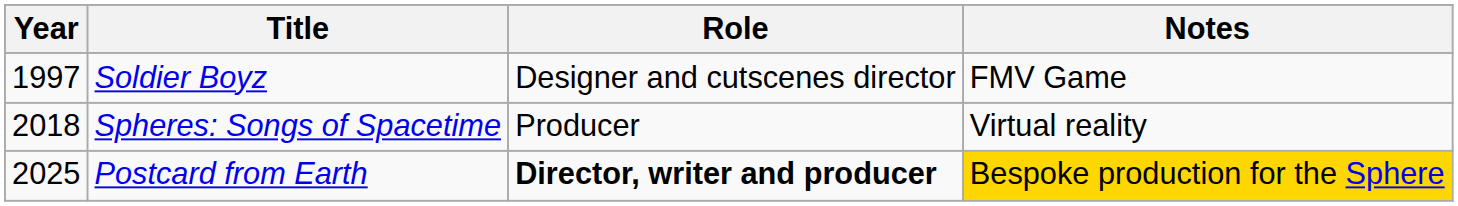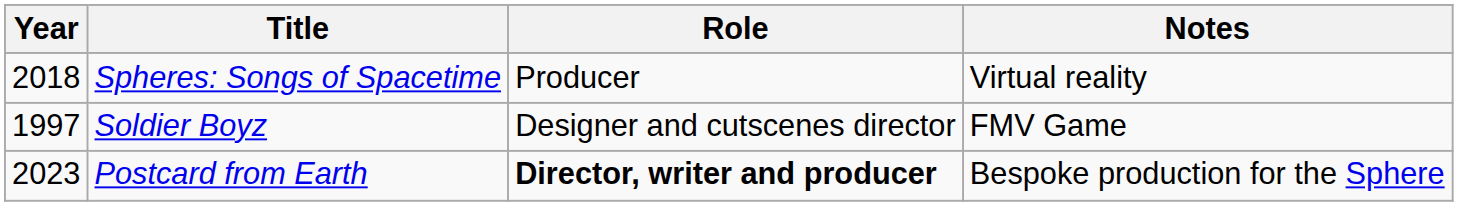rows swapped: Soldier Boyz <-> Spheres: Songs of Spacetime
Postcard from Earth | Year: 2025 -> 2023
Postcard from Earth | Notes: gold background -> no background
